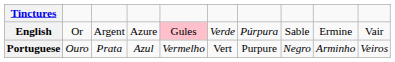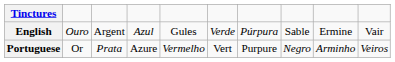English | column 2: Or -> Ouro
English | column 4: Azure -> Azul
English | column 5: pink background -> no background
Portuguese | column 2: Ouro -> Or
Portuguese | column 4: Azul -> Azure
